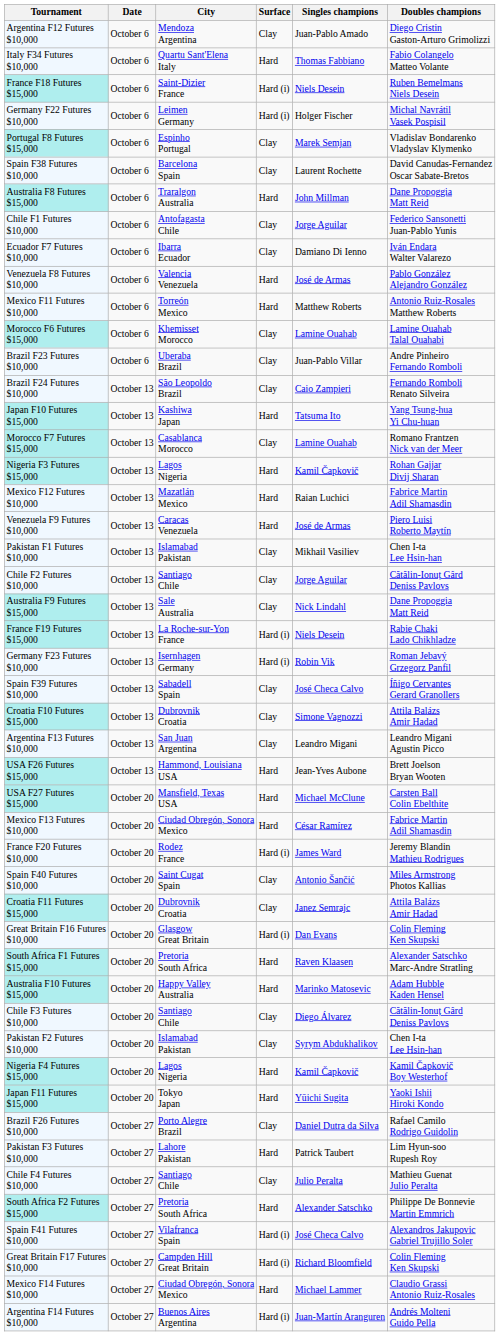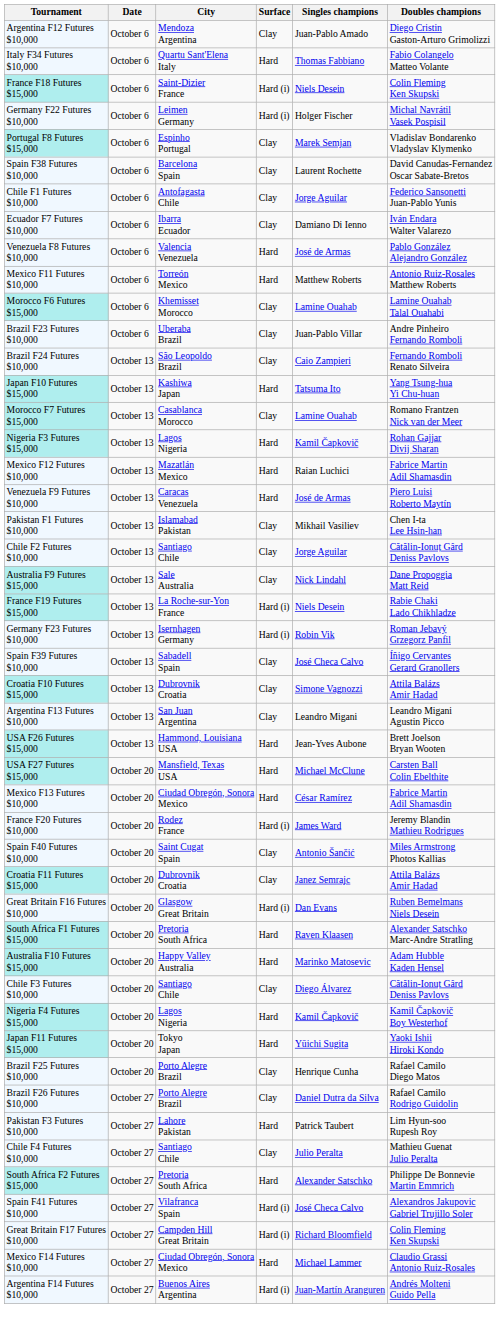France F18 Futures $15,000 | Doubles champions: Ruben Bemelmans Niels Desein -> Colin Fleming Ken Skupski
- row: Australia F8 Futures $15,000 | October 6 | Traralgon Australia | Hard | John Millman | Dane Propoggia Matt Reid
Great Britain F16 Futures $10,000 | Doubles champions: Colin Fleming Ken Skupski -> Ruben Bemelmans Niels Desein
- row: Pakistan F2 Futures $10,000 | October 20 | Islamabad Pakistan | Clay | Syrym Abdukhalikov | Chen I-ta Lee Hsin-han
+ row: Brazil F25 Futures $10,000 | October 20 | Porto Alegre Brazil | Clay | Henrique Cunha | Rafael Camilo Diego Matos
